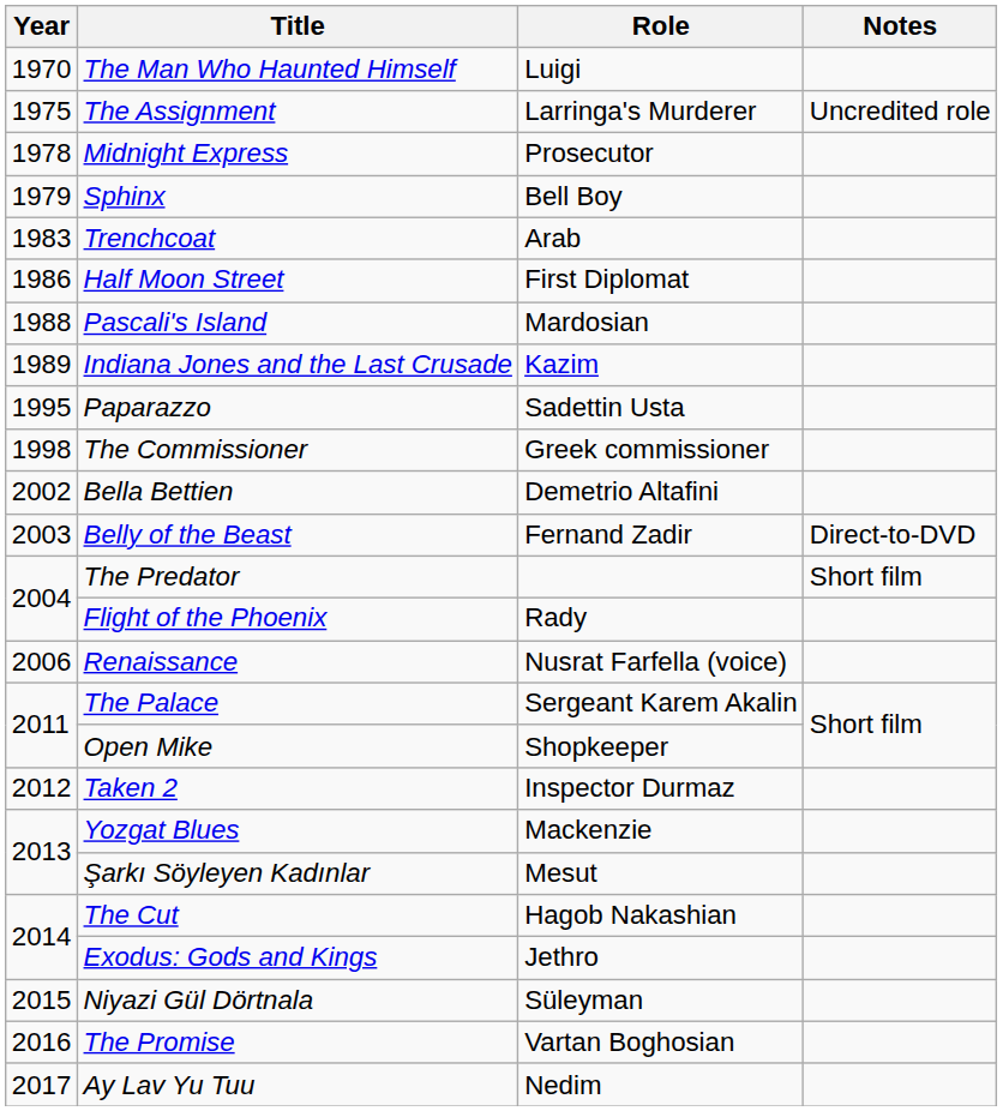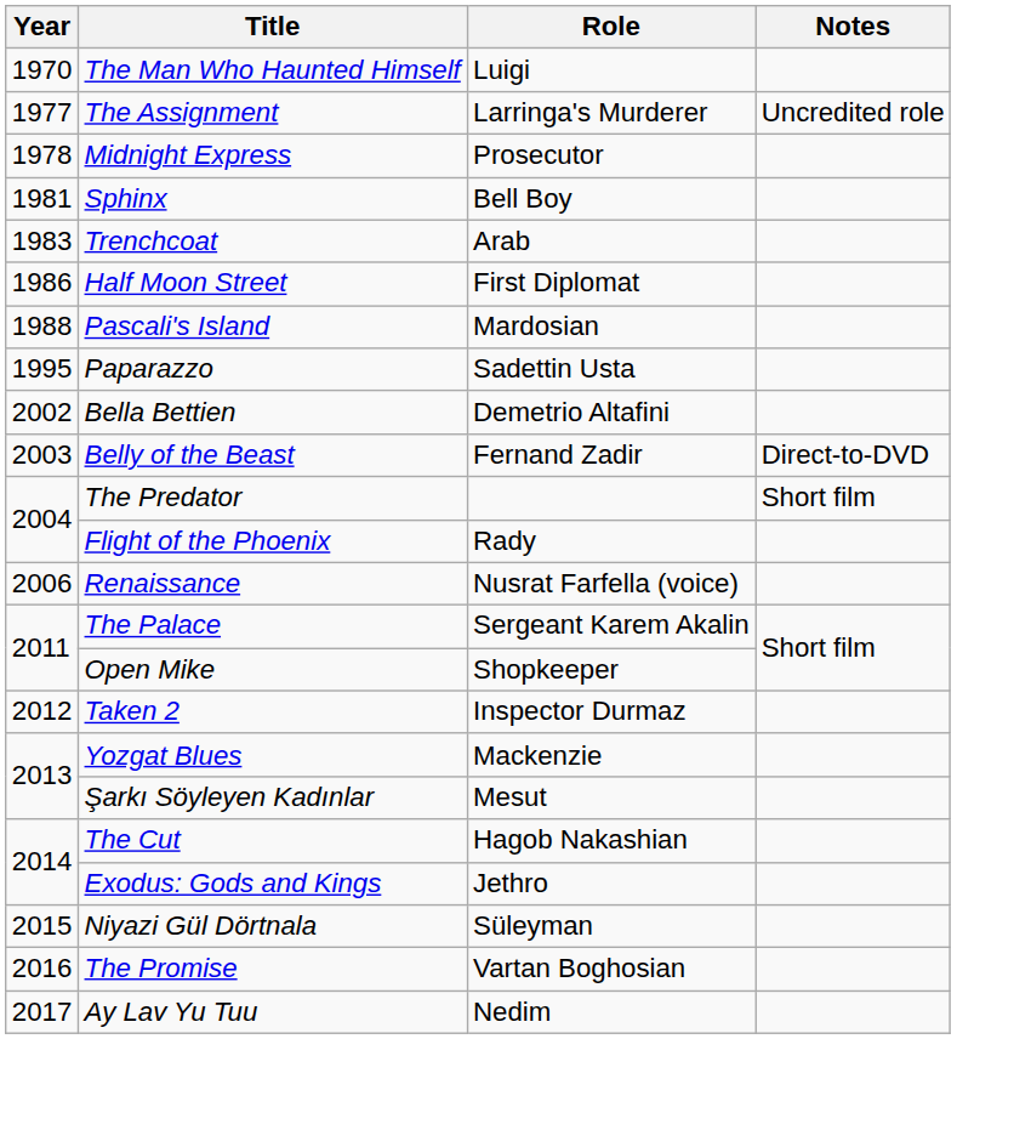The Assignment | Year: 1975 -> 1977
Sphinx | Year: 1979 -> 1981
- row: 1989 | Indiana Jones and the Last Crusade | Kazim
- row: 1998 | The Commissioner | Greek commissioner
